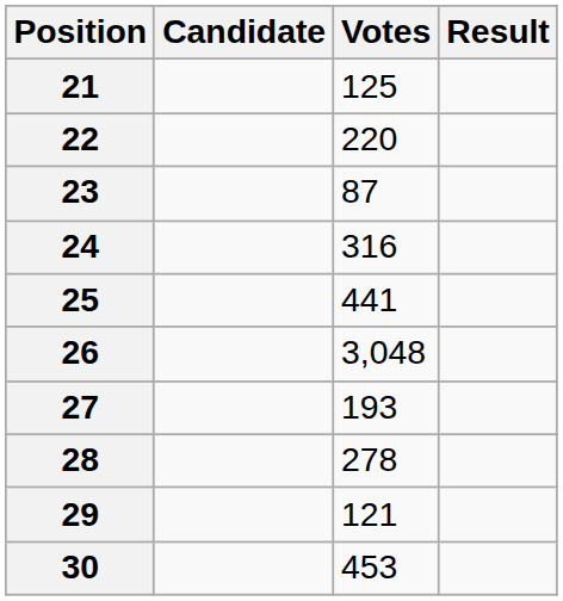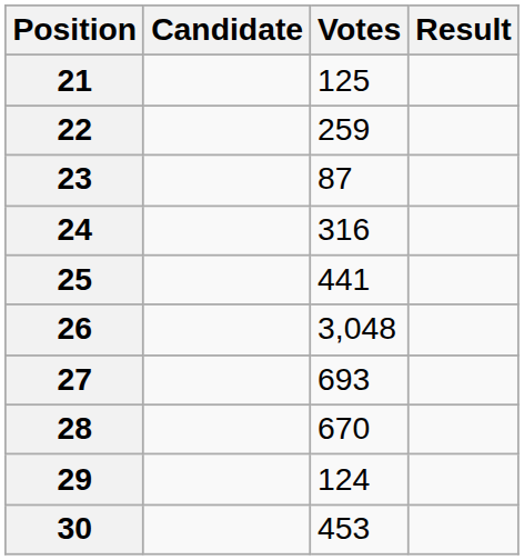22 | Votes: 220 -> 259
27 | Votes: 193 -> 693
28 | Votes: 278 -> 670
29 | Votes: 121 -> 124
